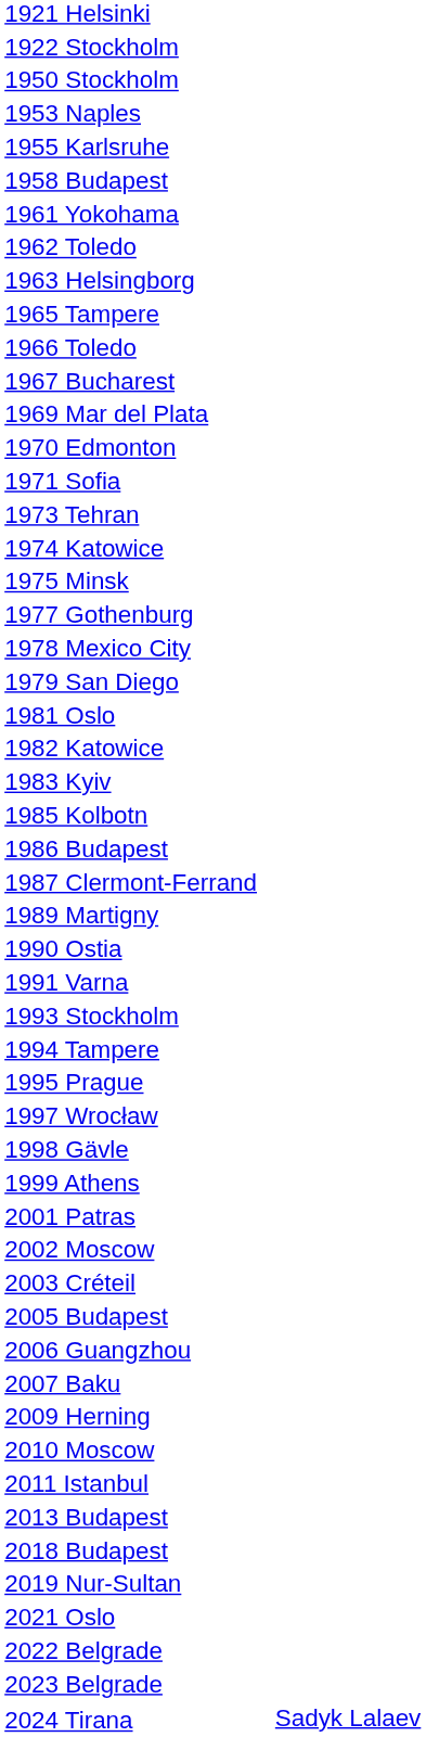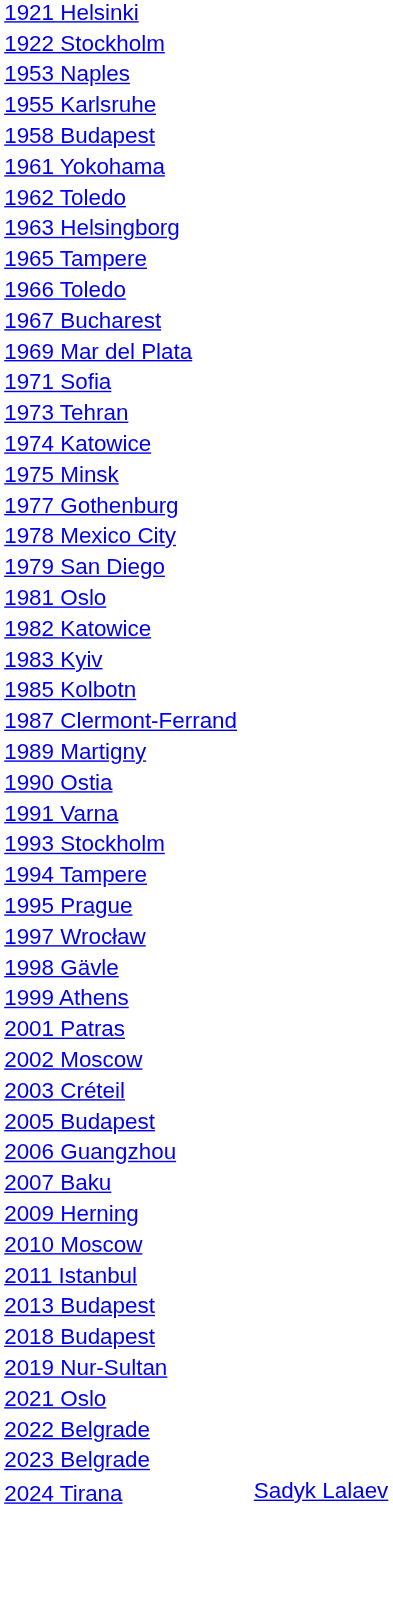- row: 1950 Stockholm
- row: 1970 Edmonton
- row: 1986 Budapest
